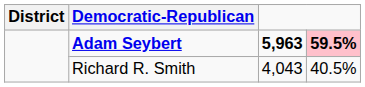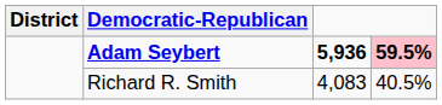Adam Seybert | column 3: 5,963 -> 5,936
Richard R. Smith | column 3: 4,043 -> 4,083
